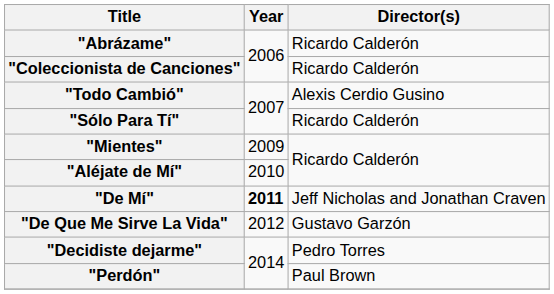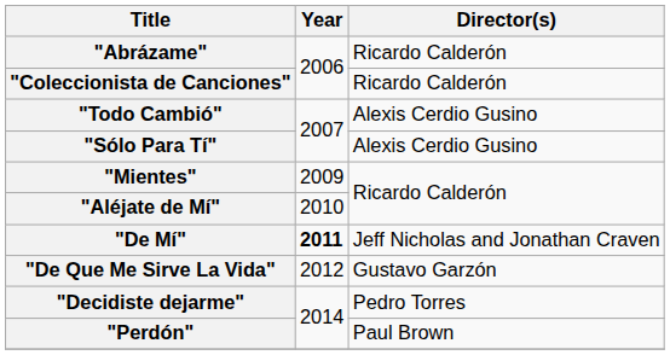"Sólo Para Tí" | Director(s): Ricardo Calderón -> Alexis Cerdio Gusino
